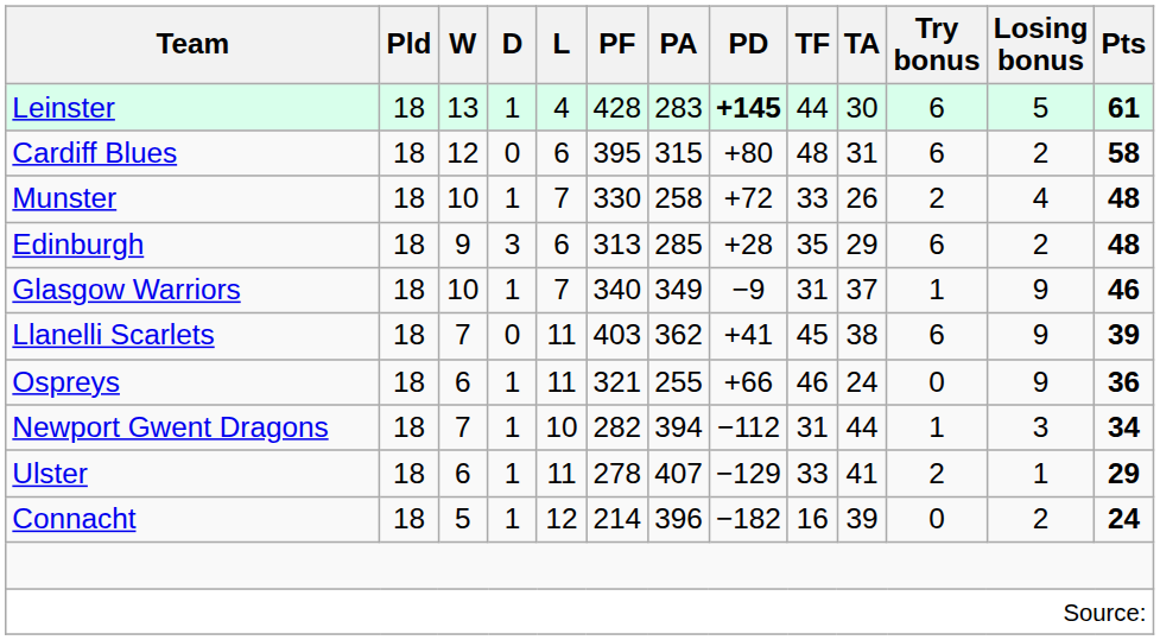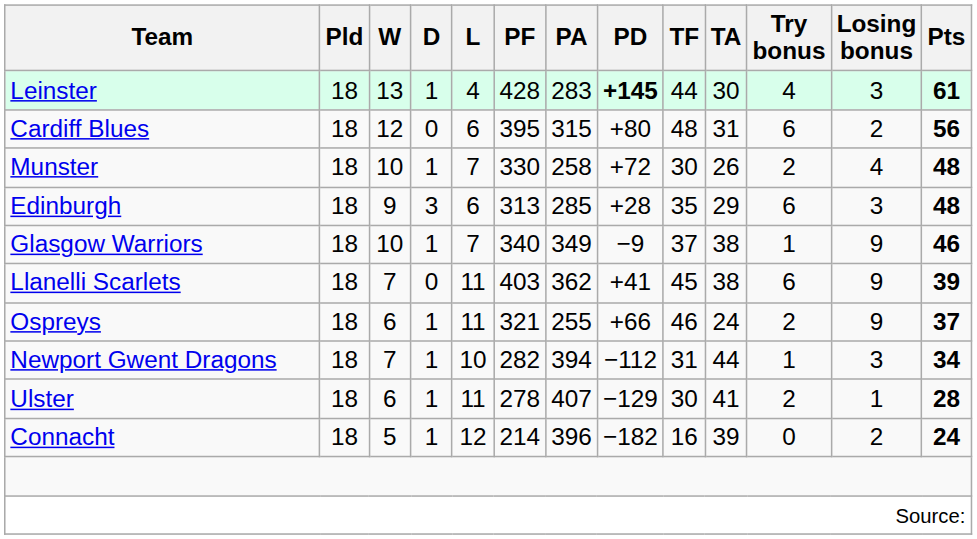Leinster | Try bonus: 6 -> 4
Leinster | Losing bonus: 5 -> 3
Cardiff Blues | Pts: 58 -> 56
Munster | TF: 33 -> 30
Edinburgh | Losing bonus: 2 -> 3
Glasgow Warriors | TF: 31 -> 37
Glasgow Warriors | TA: 37 -> 38
Ospreys | Try bonus: 0 -> 2
Ospreys | Pts: 36 -> 37
Ulster | TF: 33 -> 30
Ulster | Pts: 29 -> 28
